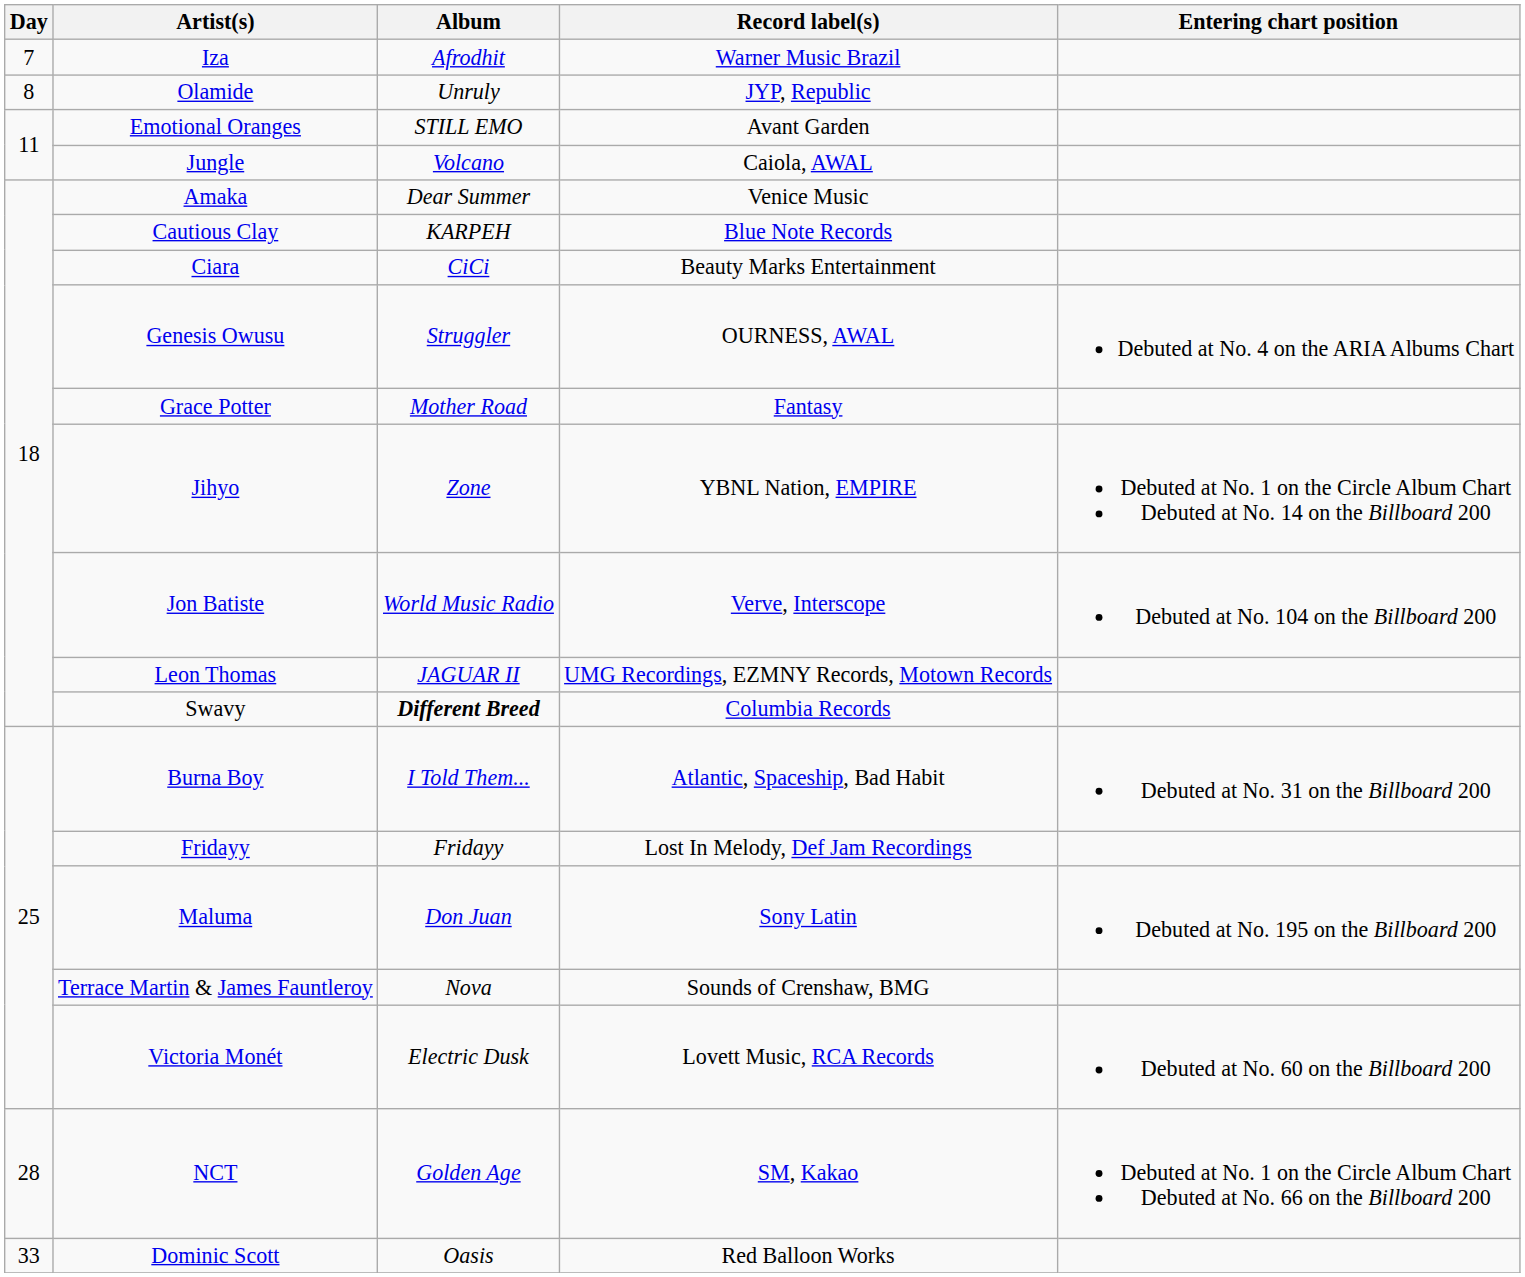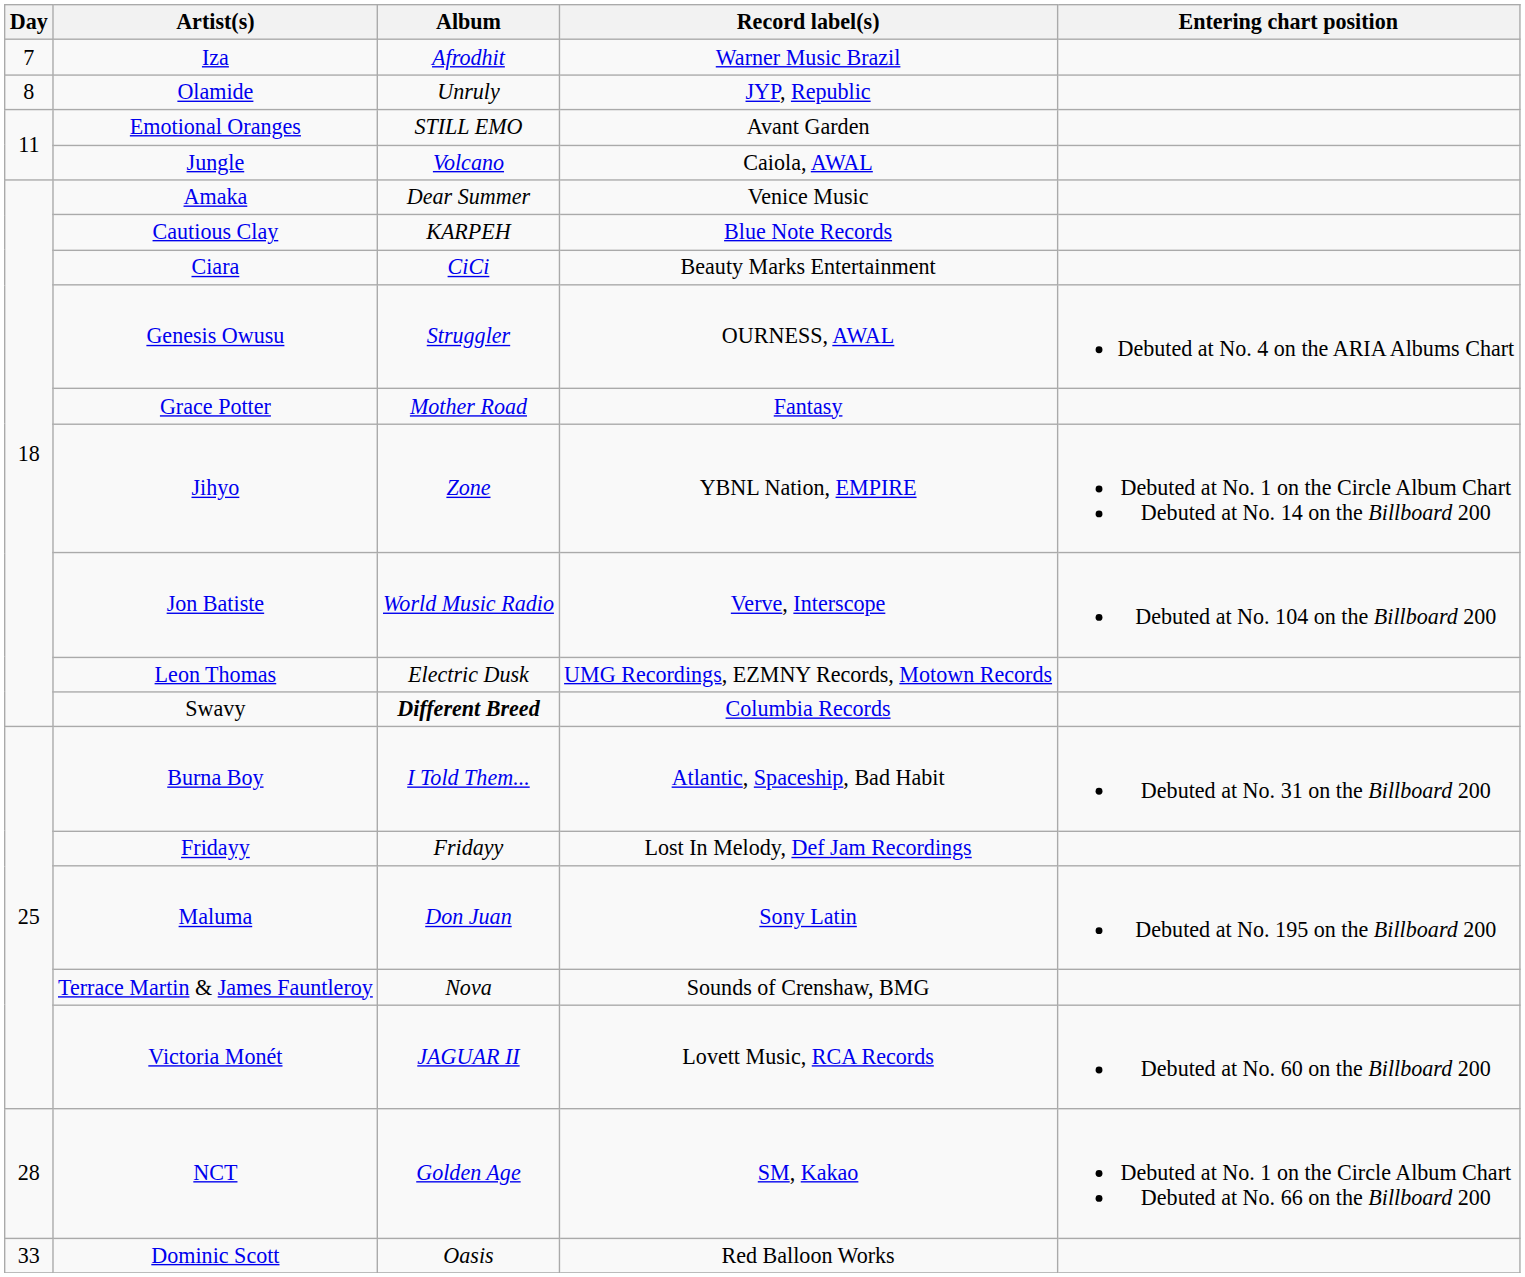Leon Thomas | Album: JAGUAR II -> Electric Dusk
Victoria Monét | Album: Electric Dusk -> JAGUAR II
